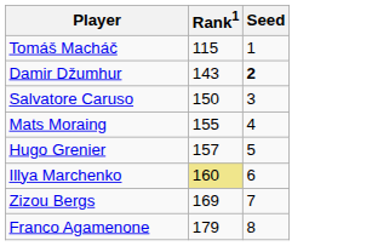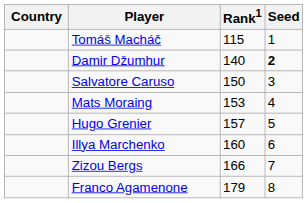+ column: Country
Damir Džumhur | Rank1: 143 -> 140
Mats Moraing | Rank1: 155 -> 153
Illya Marchenko | Rank1: khaki background -> no background
Zizou Bergs | Rank1: 169 -> 166
